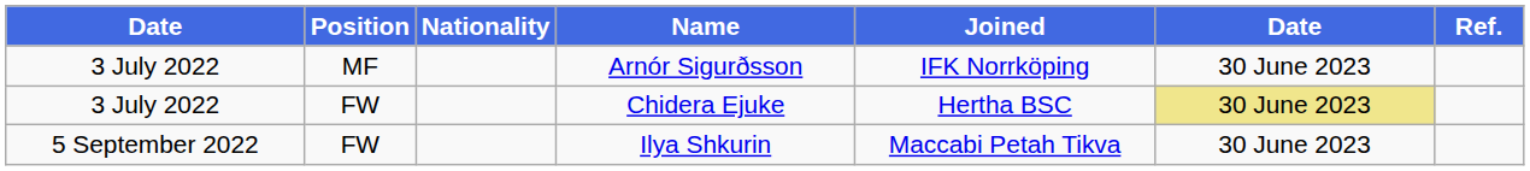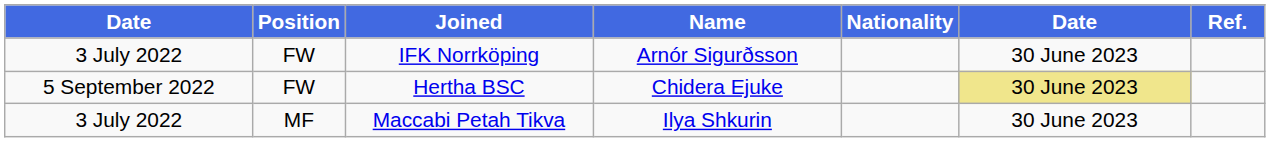columns swapped: Nationality <-> Joined
Arnór Sigurðsson | Position: MF -> FW
Chidera Ejuke | column 1: 3 July 2022 -> 5 September 2022
Ilya Shkurin | column 1: 5 September 2022 -> 3 July 2022
Ilya Shkurin | Position: FW -> MF
